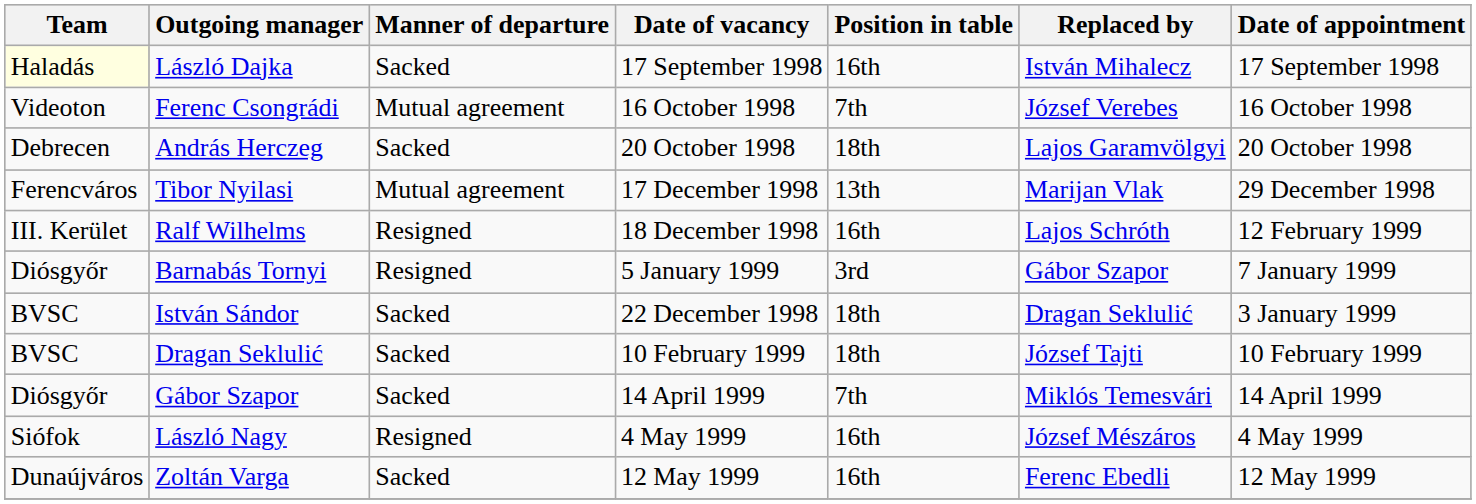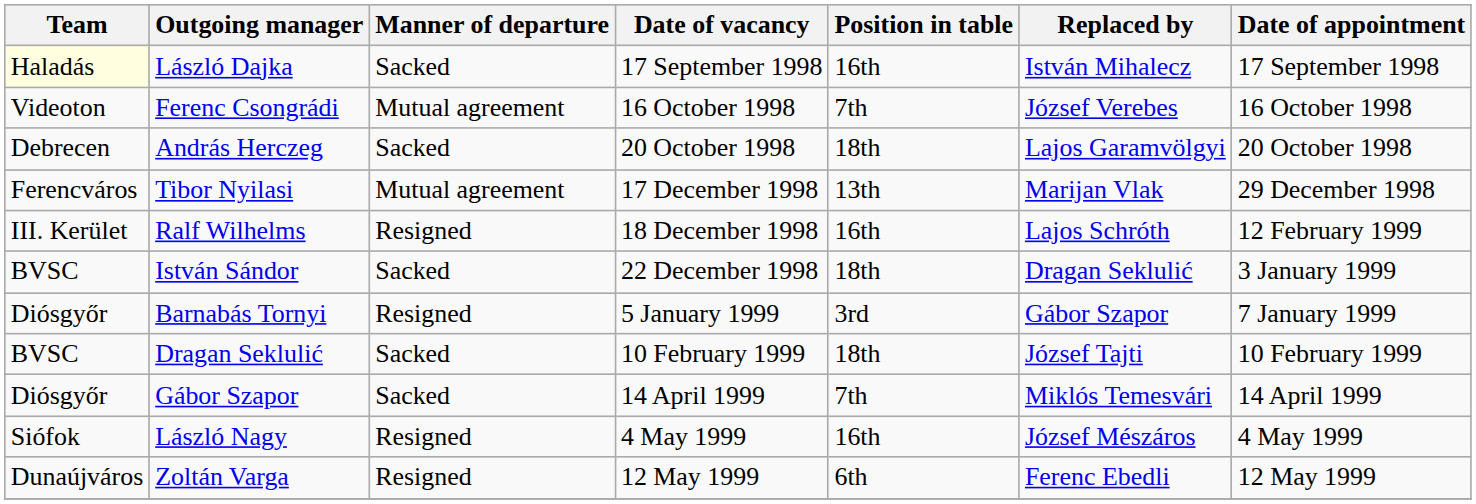rows swapped: István Sándor <-> Barnabás Tornyi
Zoltán Varga | Manner of departure: Sacked -> Resigned
Zoltán Varga | Position in table: 16th -> 6th
